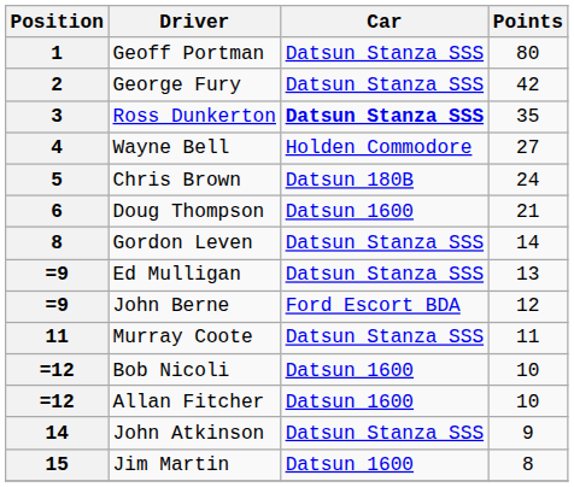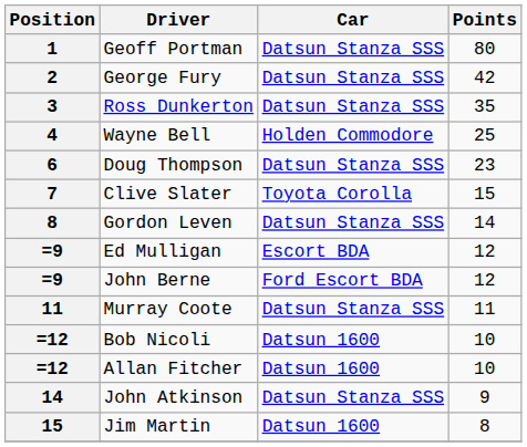Ross Dunkerton | Car: bold -> normal
Wayne Bell | Points: 27 -> 25
- row: 5 | Chris Brown | Datsun 180B | 24
Doug Thompson | Car: Datsun 1600 -> Datsun Stanza SSS
Doug Thompson | Points: 21 -> 23
+ row: 7 | Clive Slater | Toyota Corolla | 15
Ed Mulligan | Car: Datsun Stanza SSS -> Escort BDA
Ed Mulligan | Points: 13 -> 12
